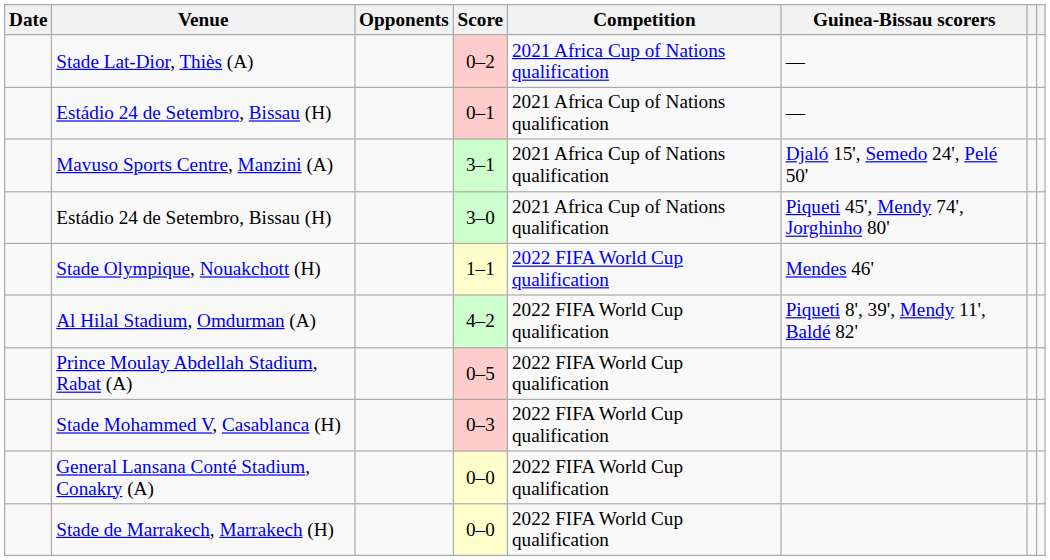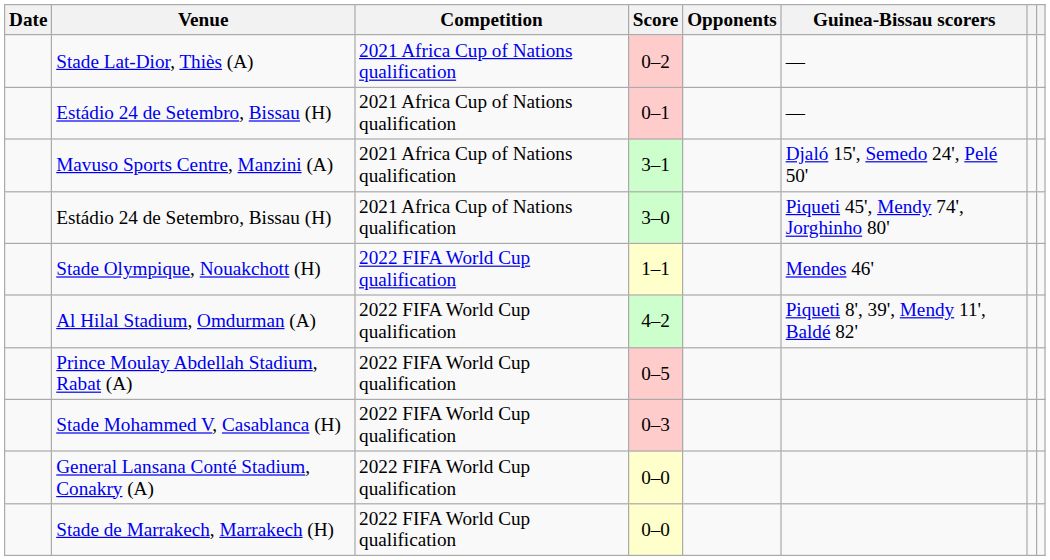columns swapped: Opponents <-> Competition
